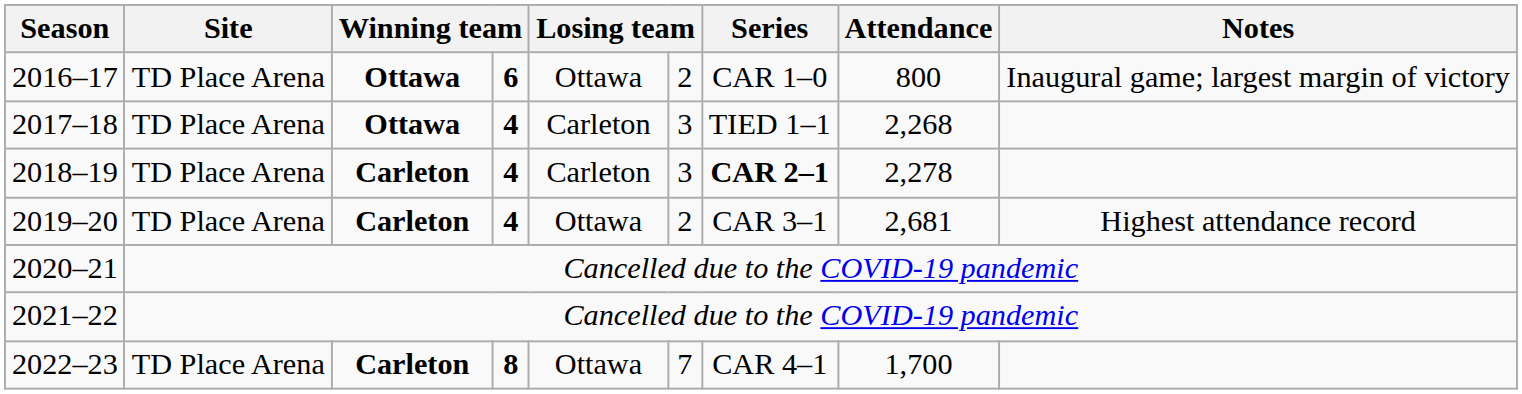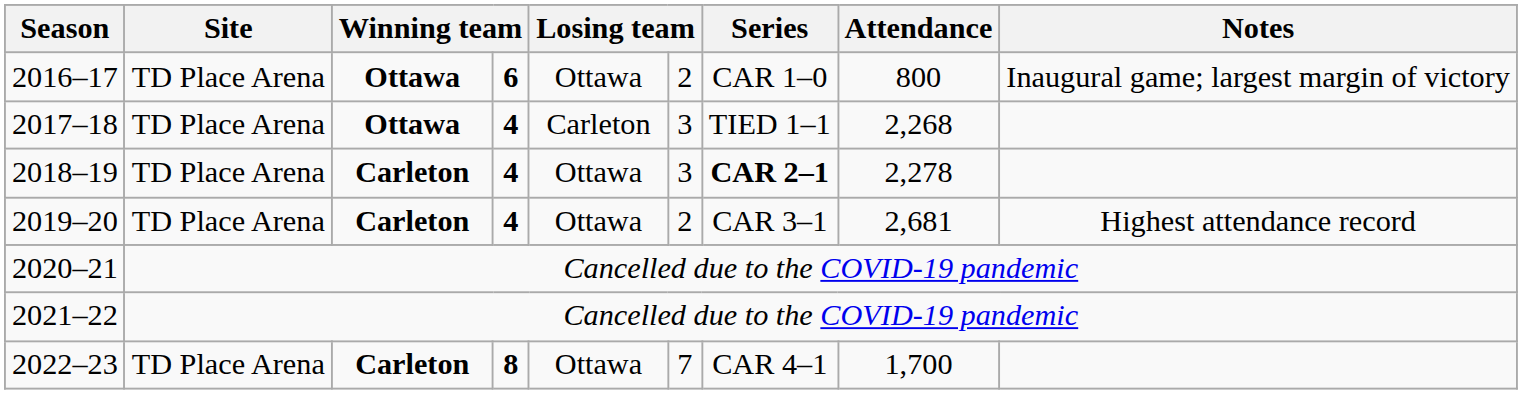2018–19 | column 5: Carleton -> Ottawa
